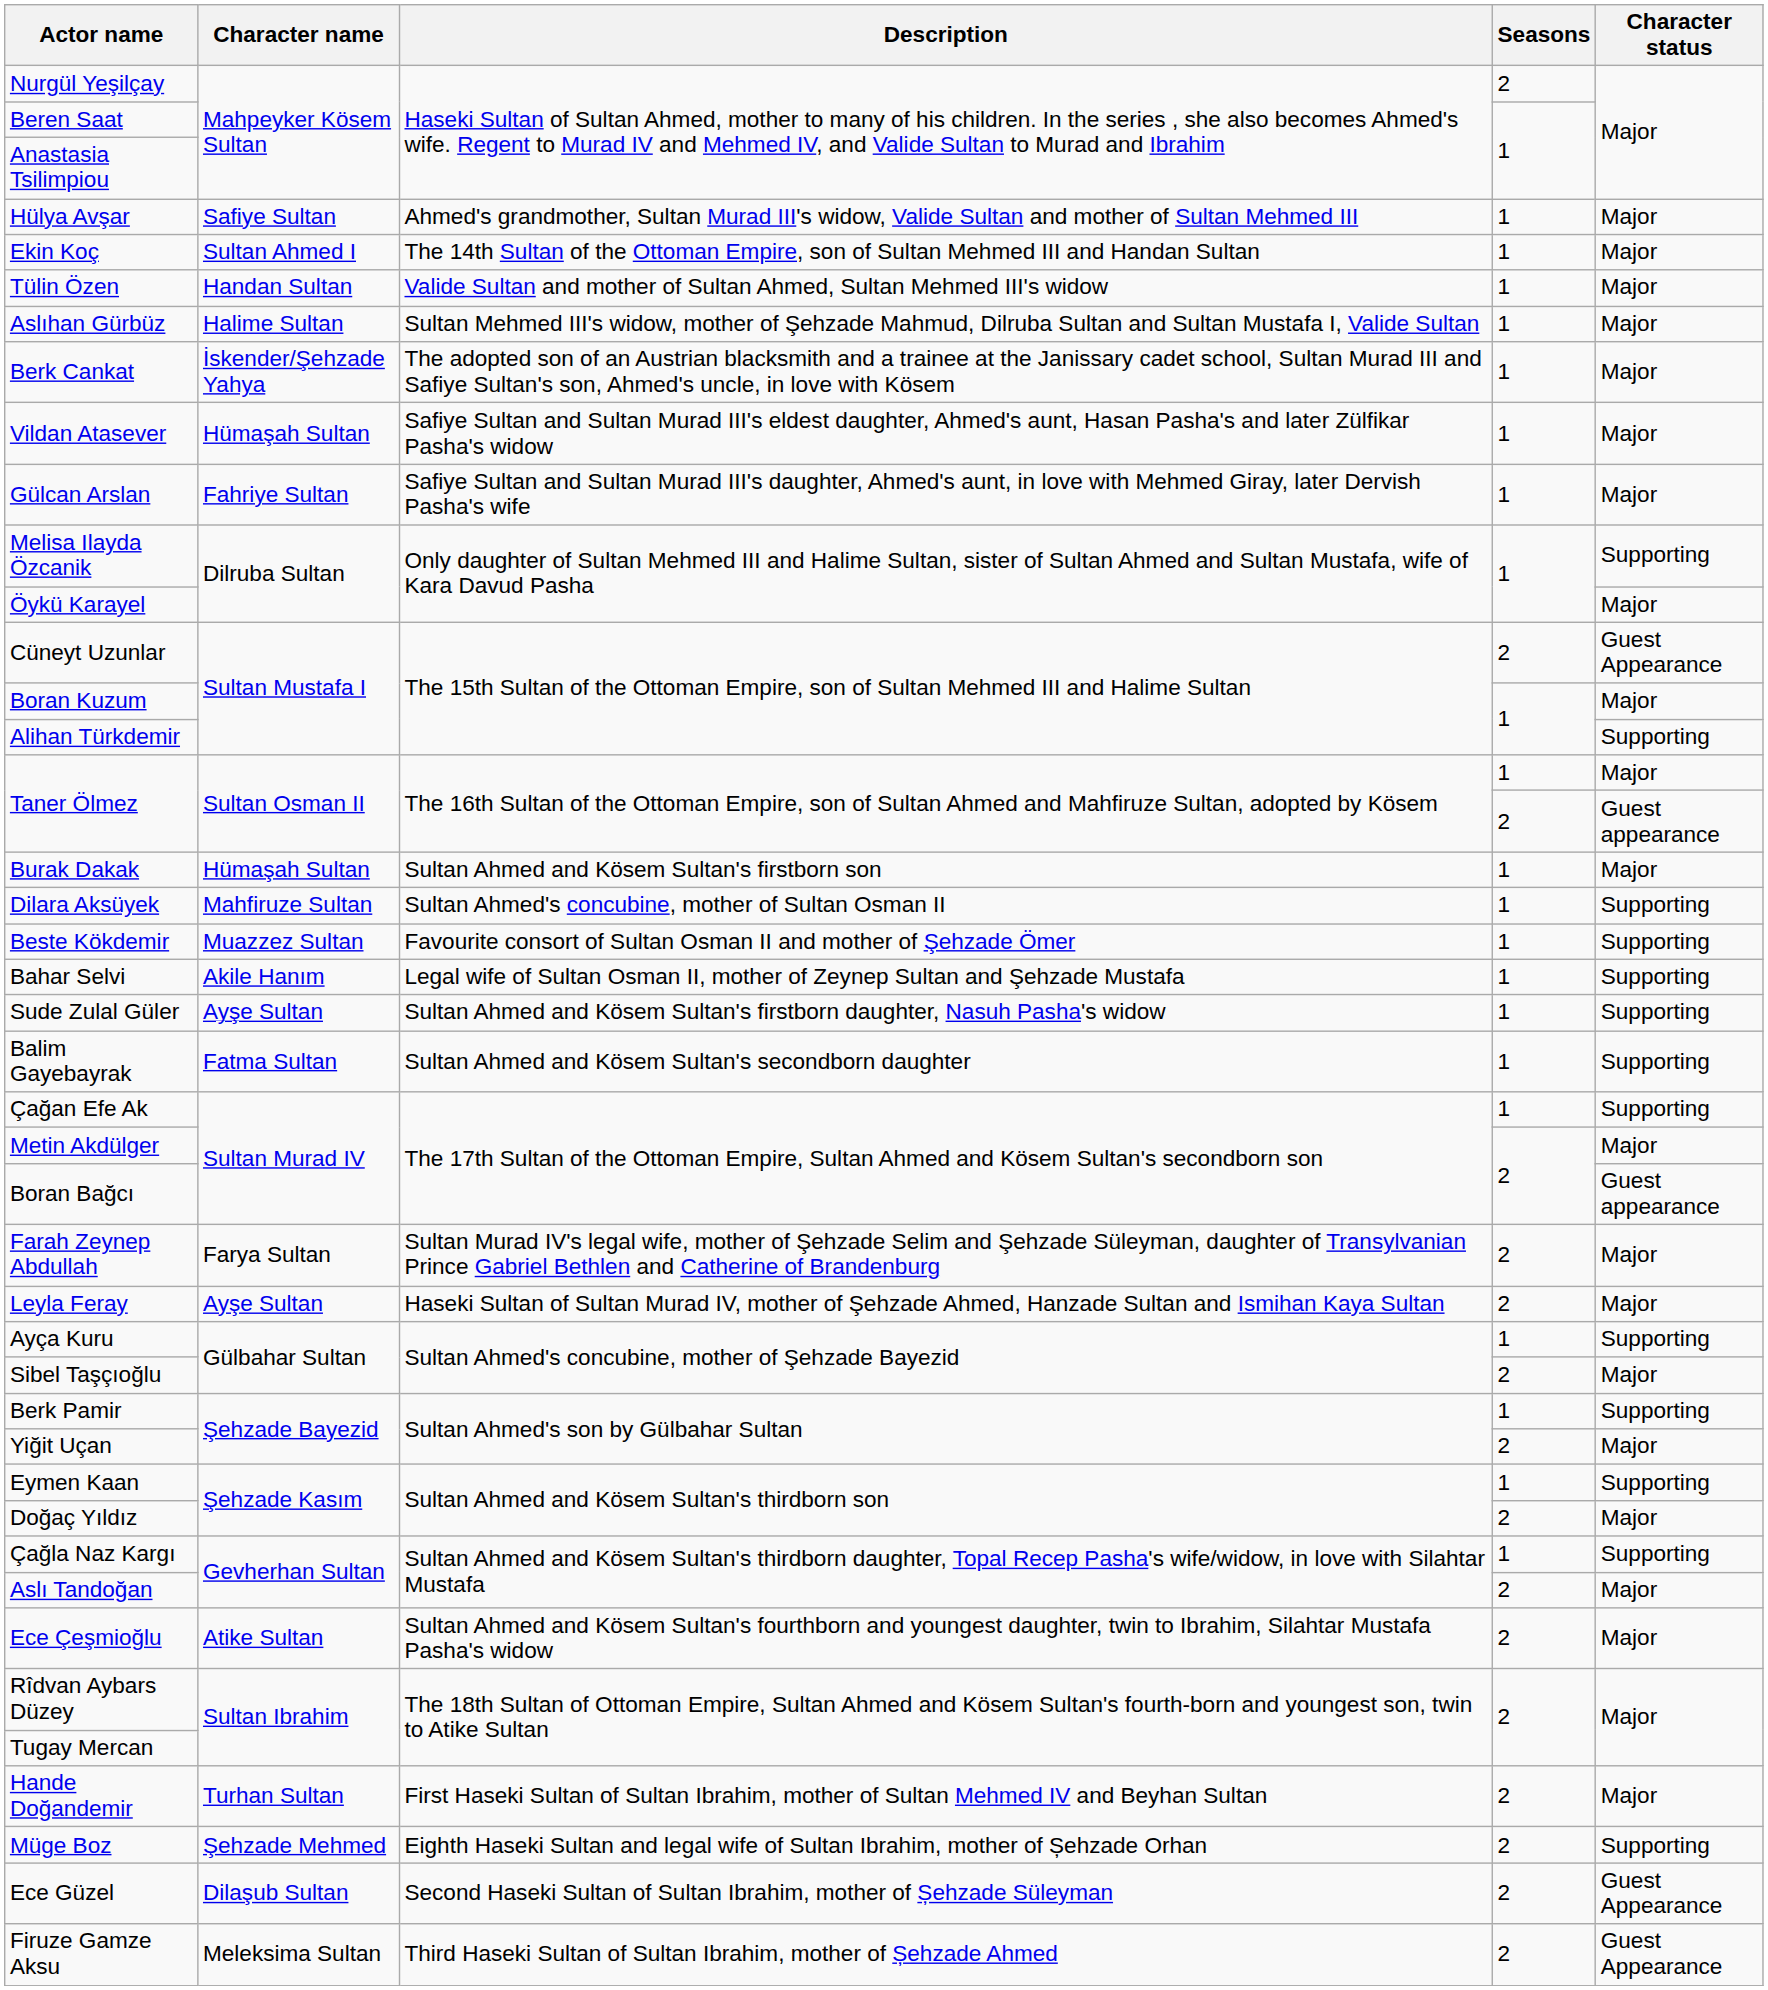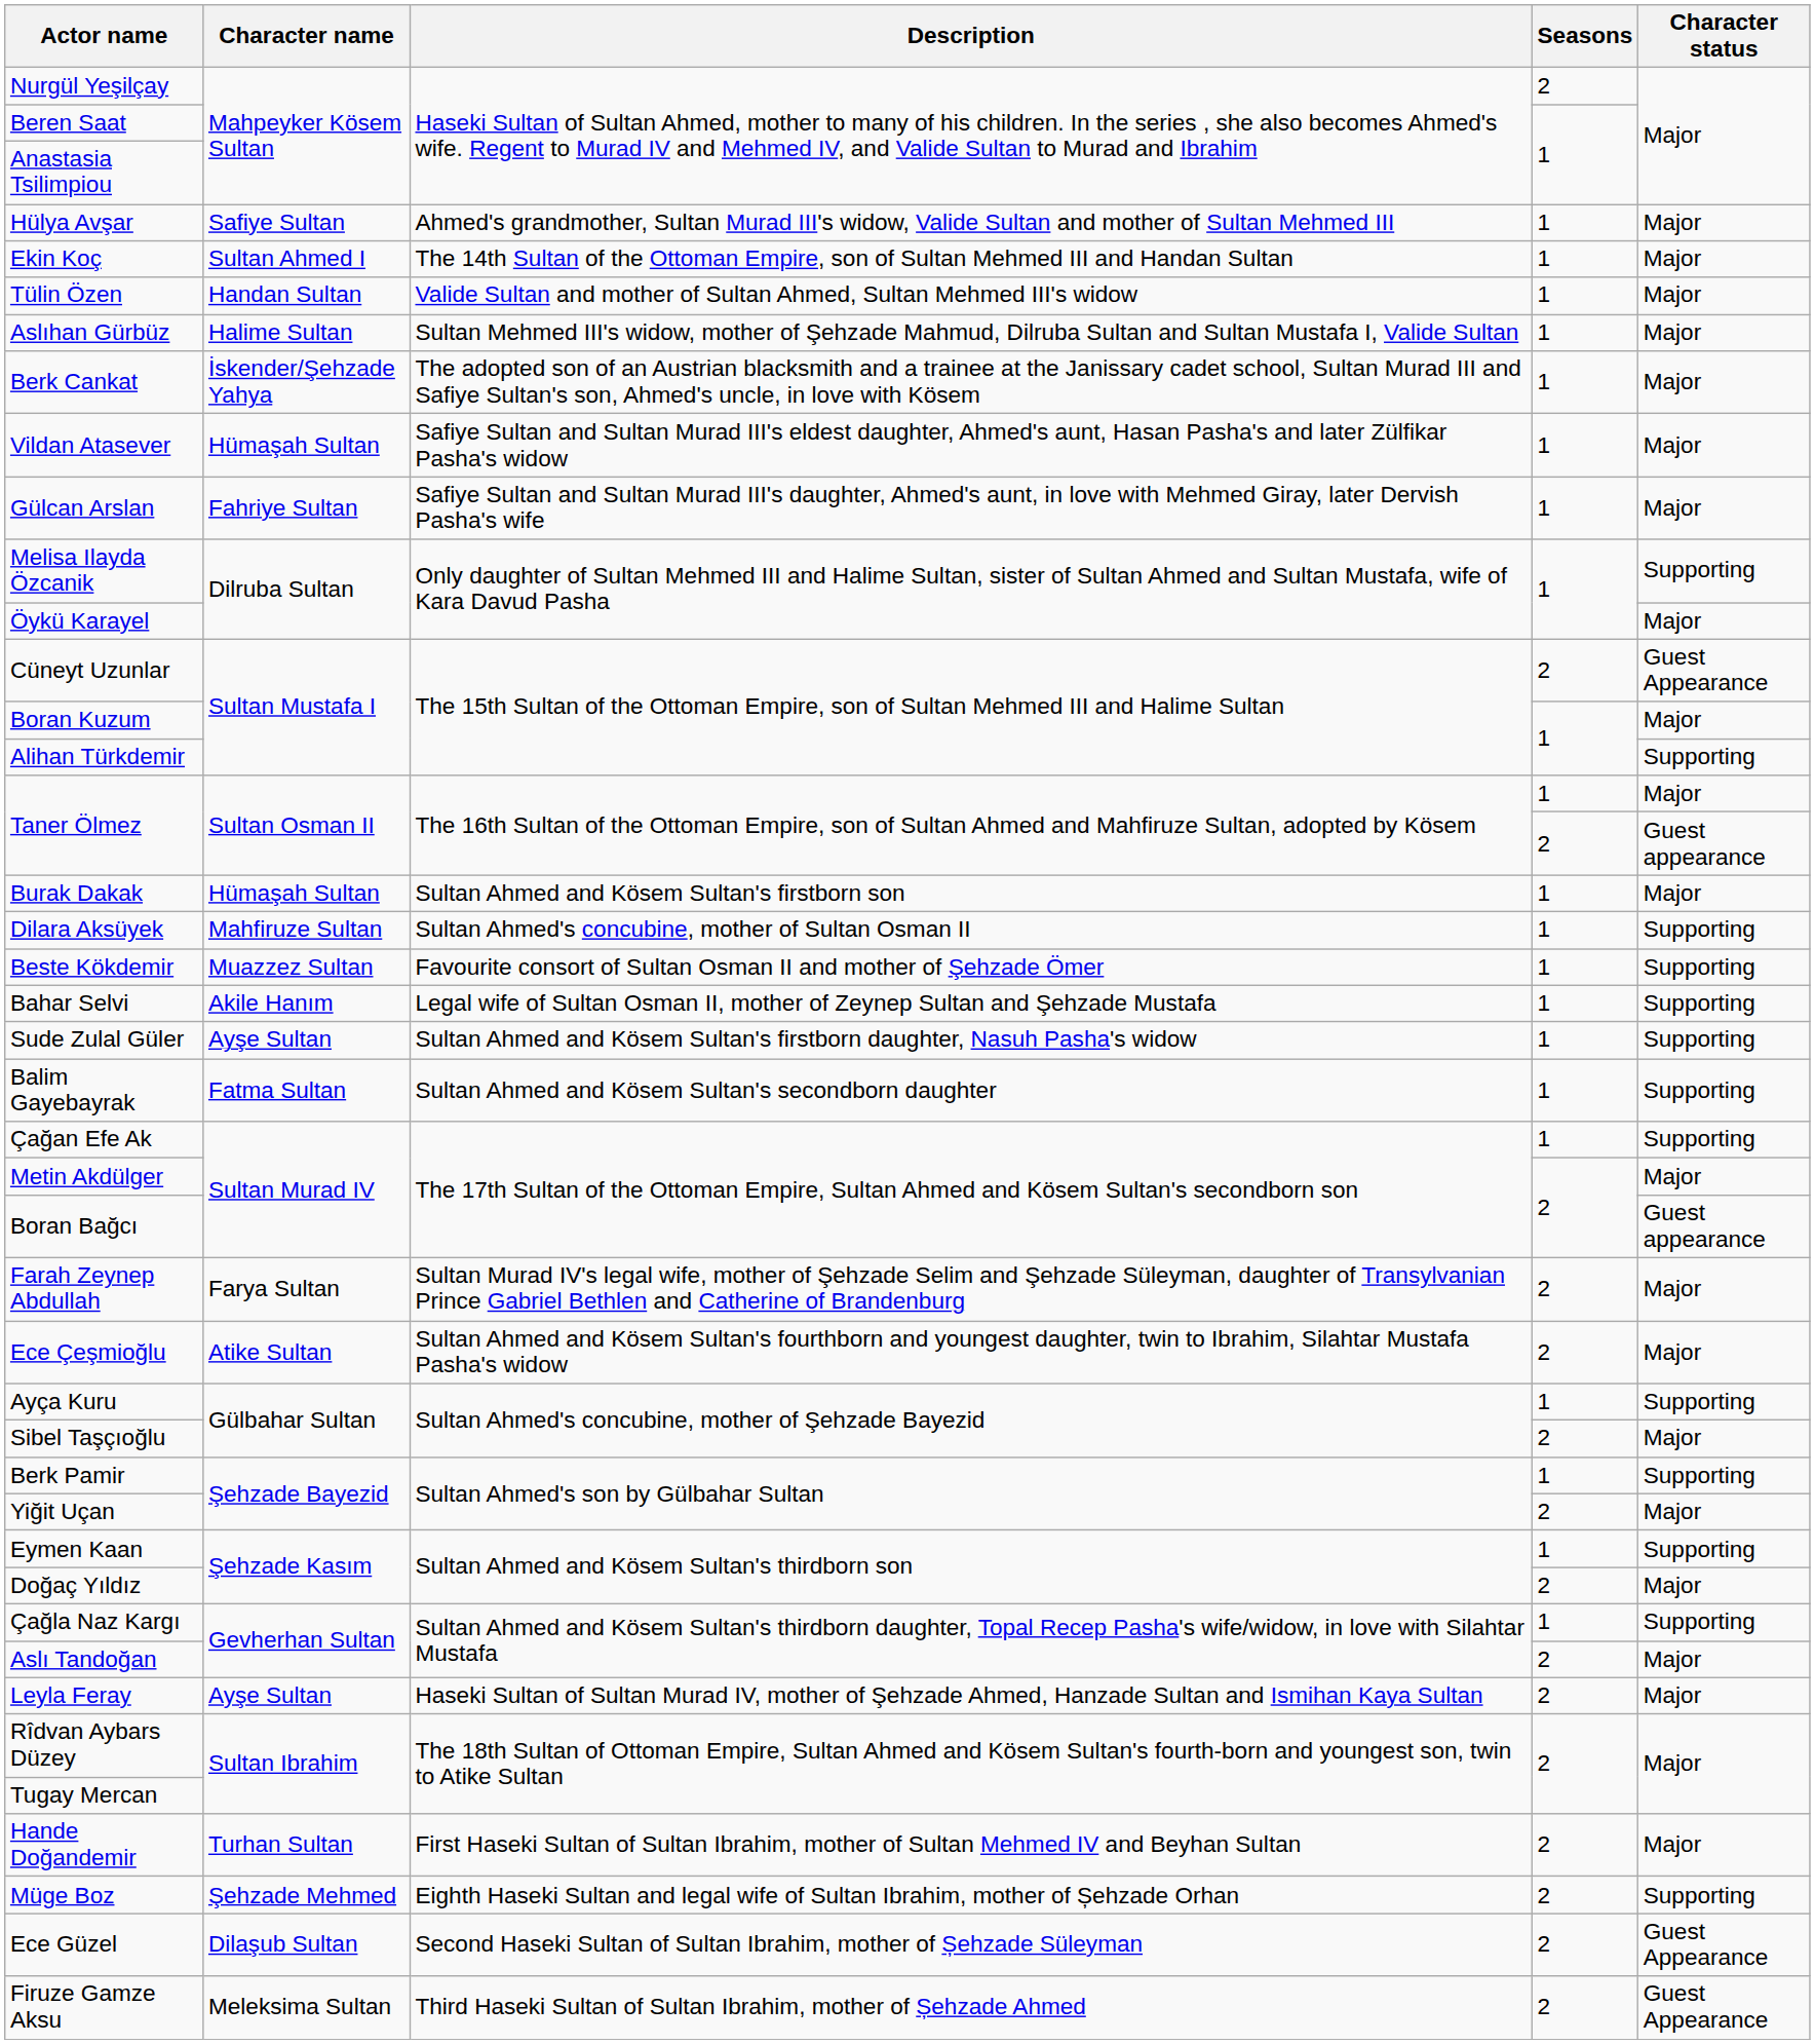rows swapped: Leyla Feray <-> Ece Çeşmioğlu
